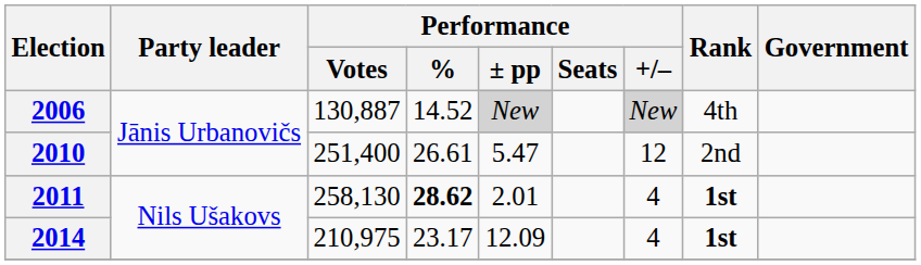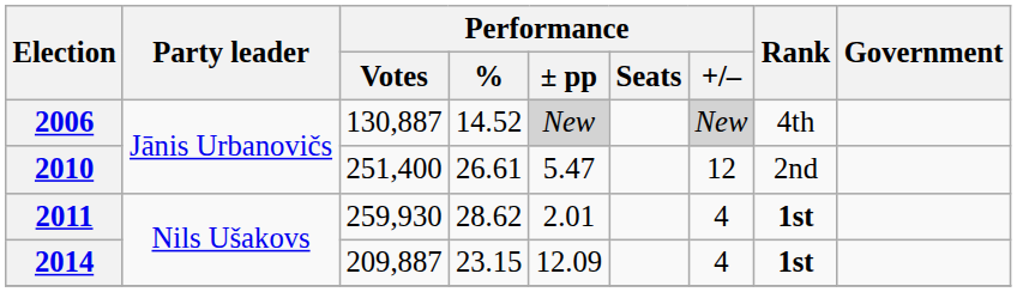2011 | Performance / Votes: 258,130 -> 259,930
2011 | Performance / %: bold -> normal
2014 | Performance / Votes: 210,975 -> 209,887
2014 | Performance / %: 23.17 -> 23.15
